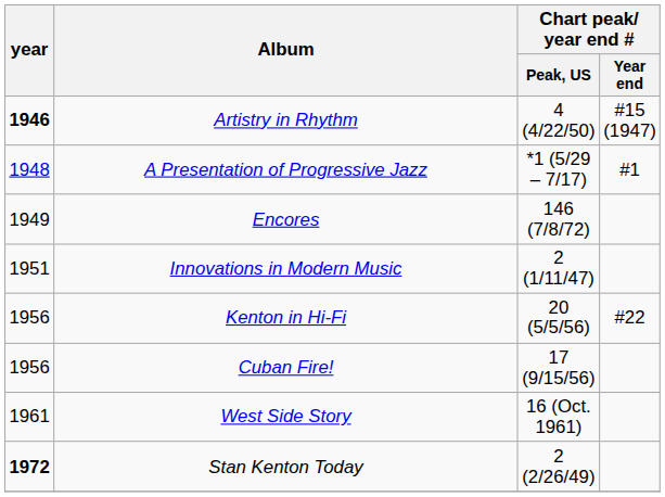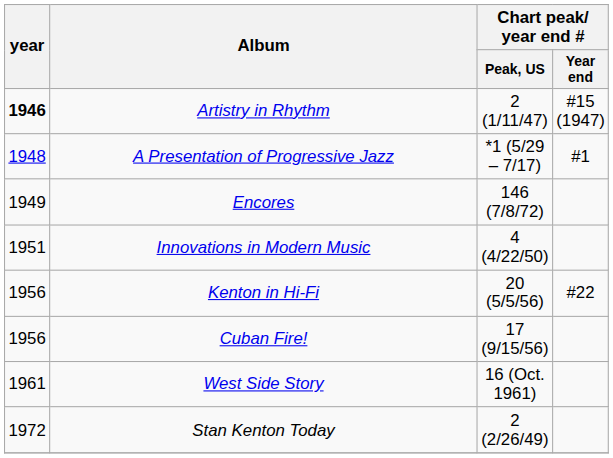Artistry in Rhythm | Chart peak/ year end # / Peak, US: 4 (4/22/50) -> 2 (1/11/47)
Innovations in Modern Music | Chart peak/ year end # / Peak, US: 2 (1/11/47) -> 4 (4/22/50)
Stan Kenton Today | year: bold -> normal
